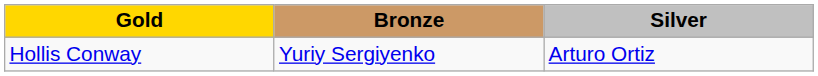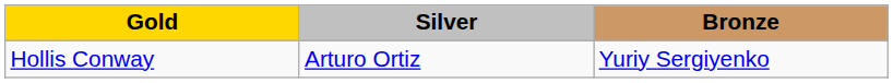columns swapped: Silver <-> Bronze
